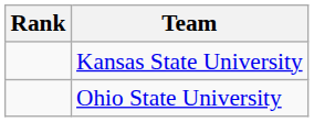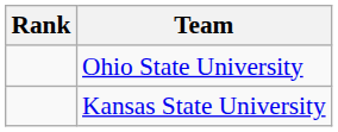rows swapped: Kansas State University <-> Ohio State University
